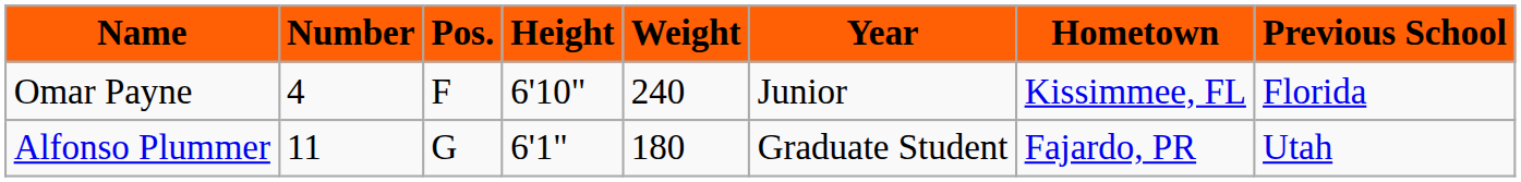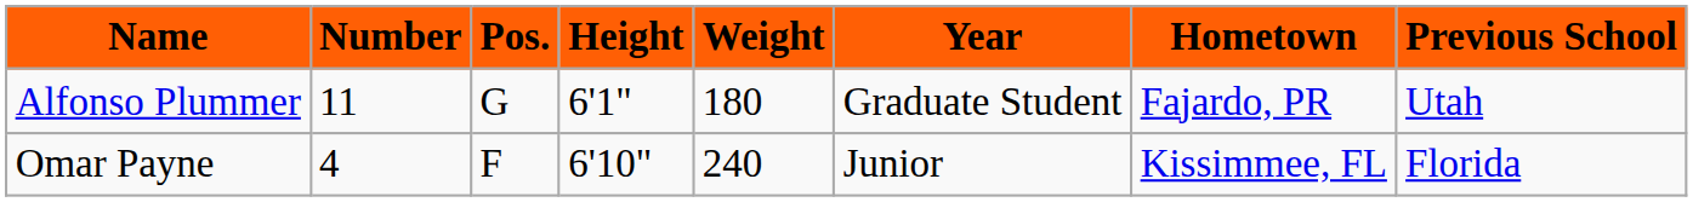rows swapped: Omar Payne <-> Alfonso Plummer
